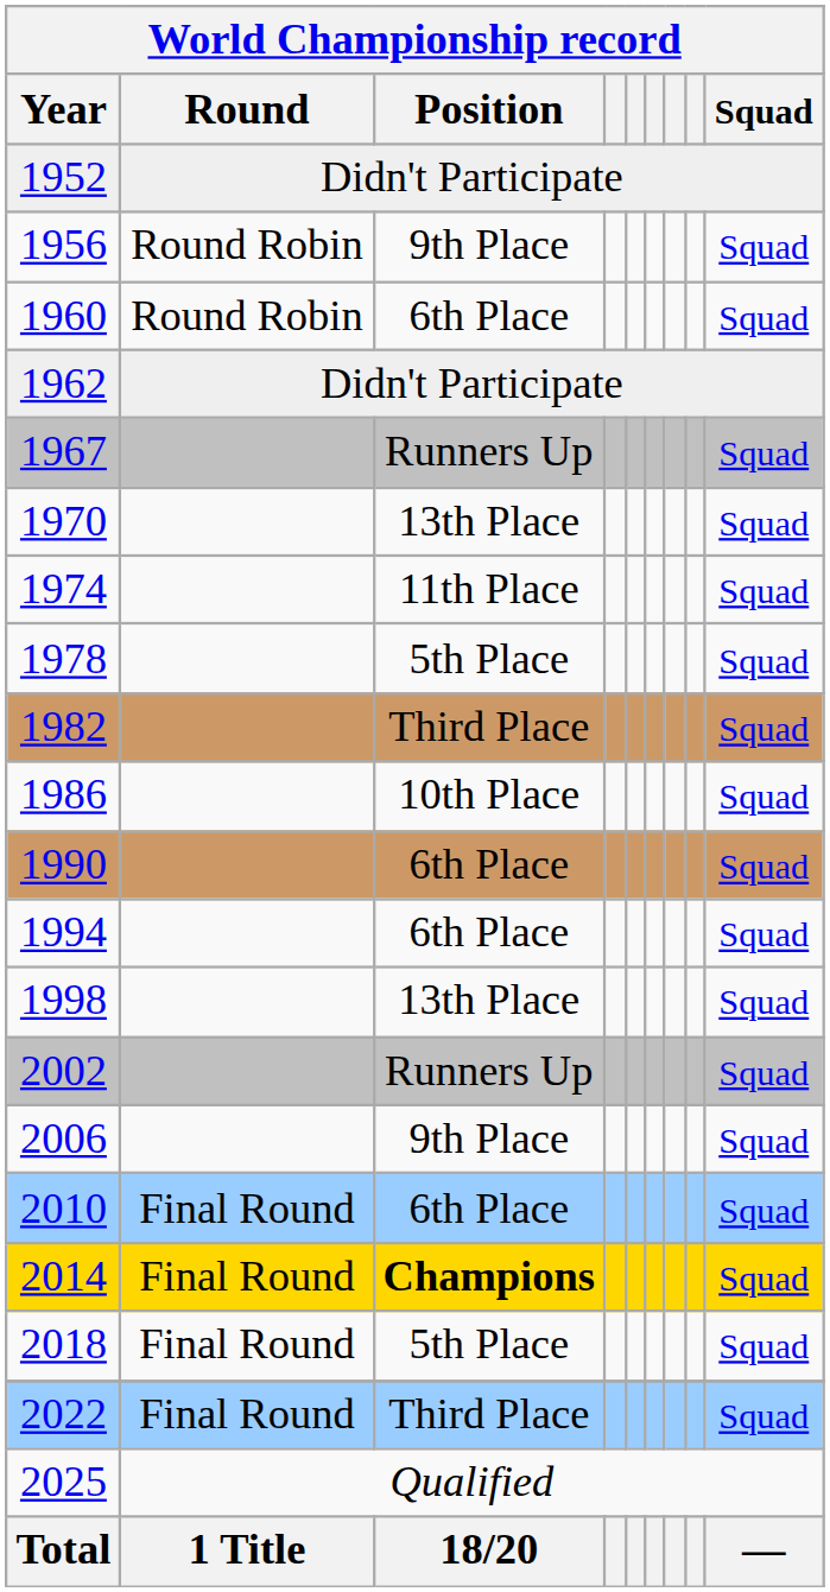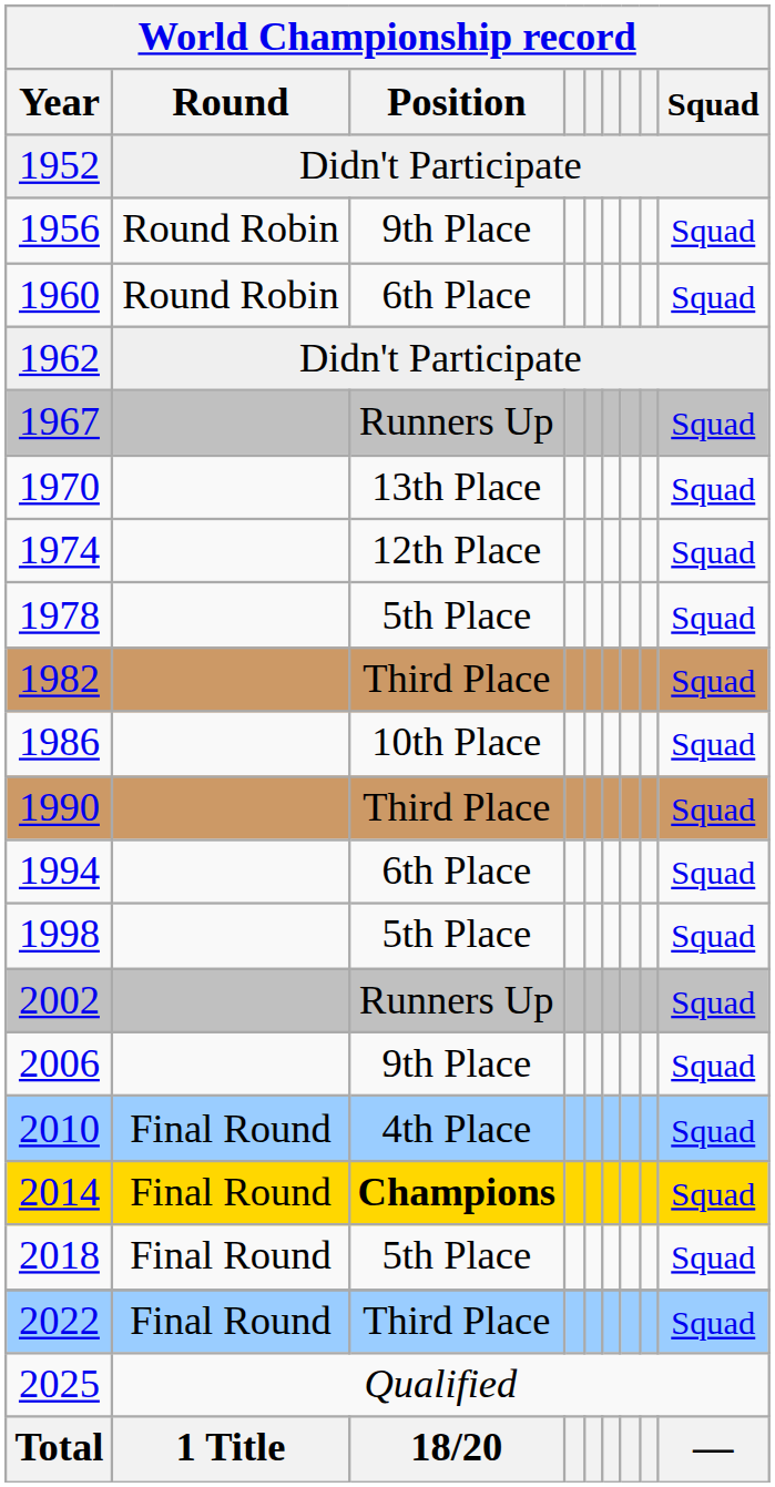1974 | Position: 11th Place -> 12th Place
1990 | Position: 6th Place -> Third Place
1998 | Position: 13th Place -> 5th Place
2010 | Position: 6th Place -> 4th Place
